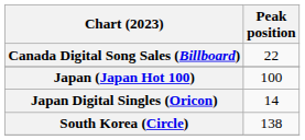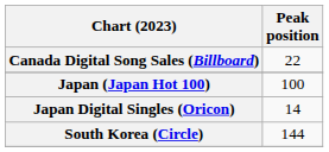South Korea (Circle) | Peak position: 138 -> 144
